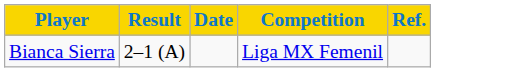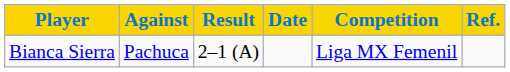+ column: Against | Pachuca
